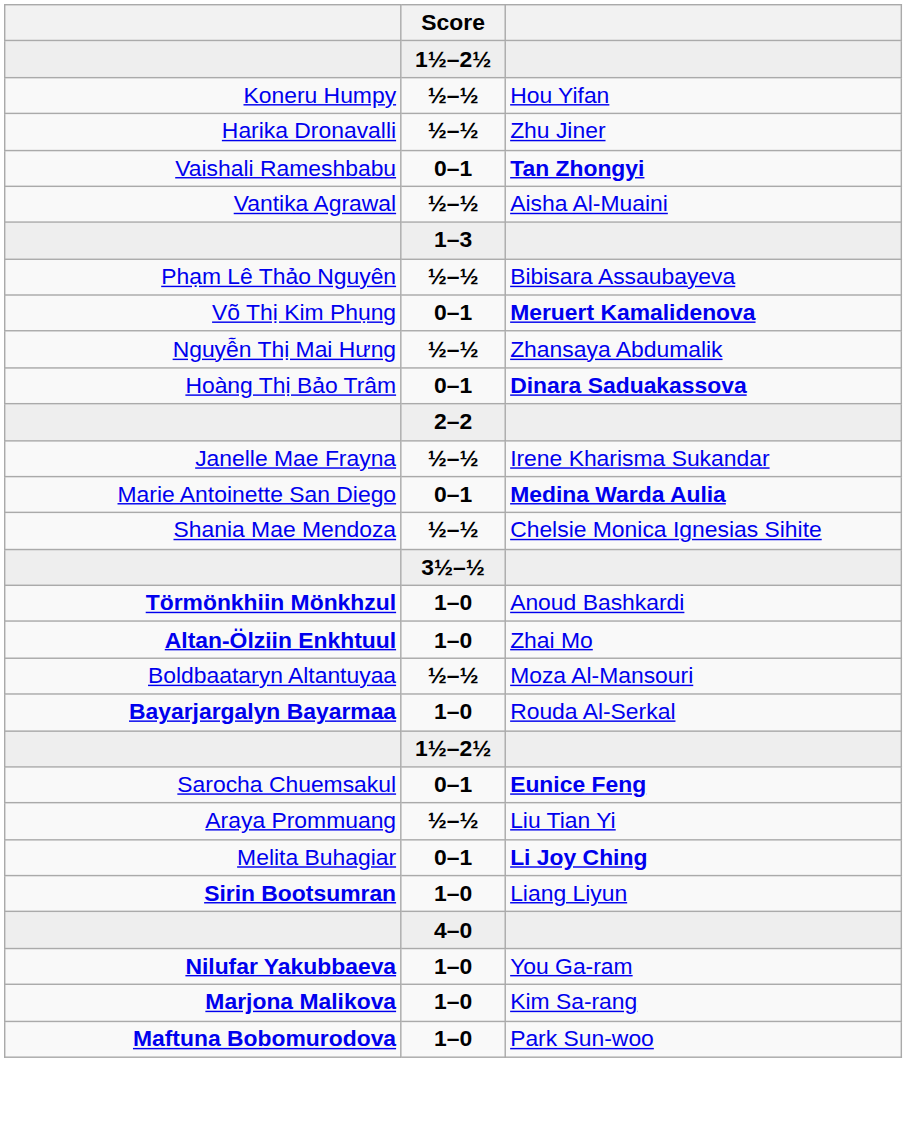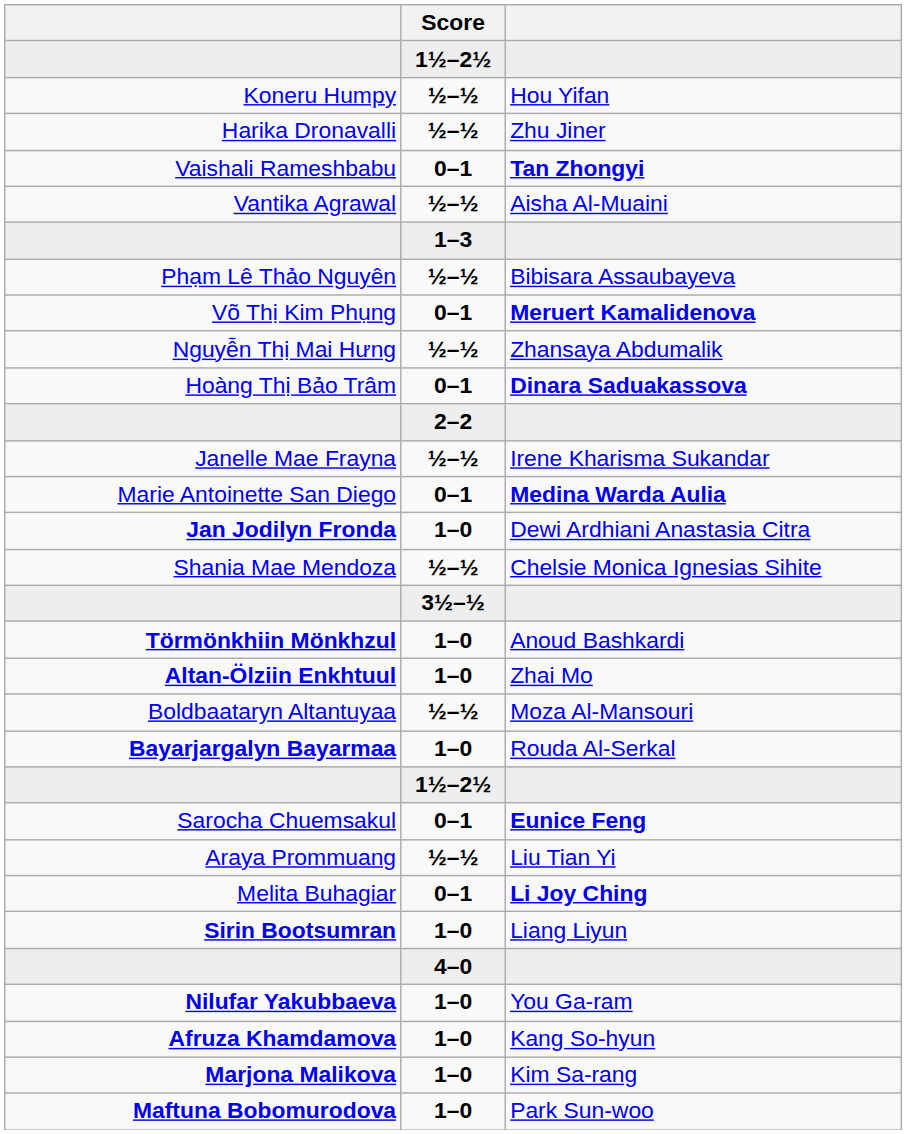+ row: Jan Jodilyn Fronda | 1–0 | Dewi Ardhiani Anastasia Citra
+ row: Afruza Khamdamova | 1–0 | Kang So-hyun
